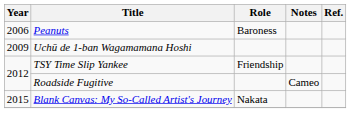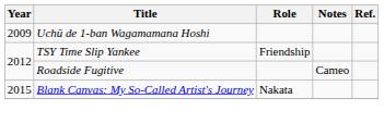- row: 2006 | Peanuts | Baroness
